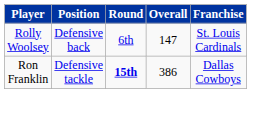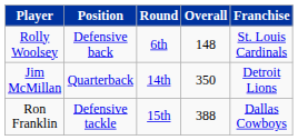Rolly Woolsey | Overall: 147 -> 148
+ row: Jim McMillan | Quarterback | 14th | 350 | Detroit Lions
Ron Franklin | Round: bold -> normal
Ron Franklin | Overall: 386 -> 388
